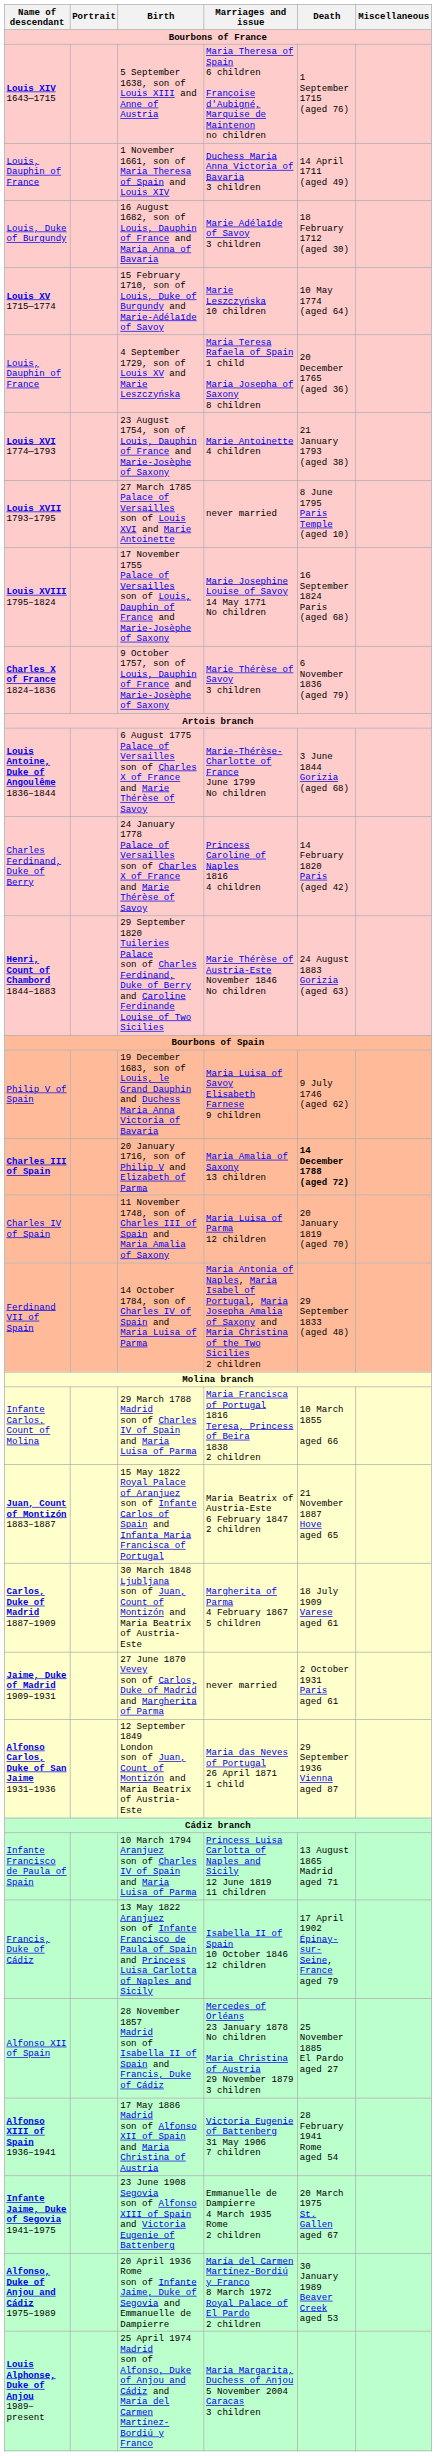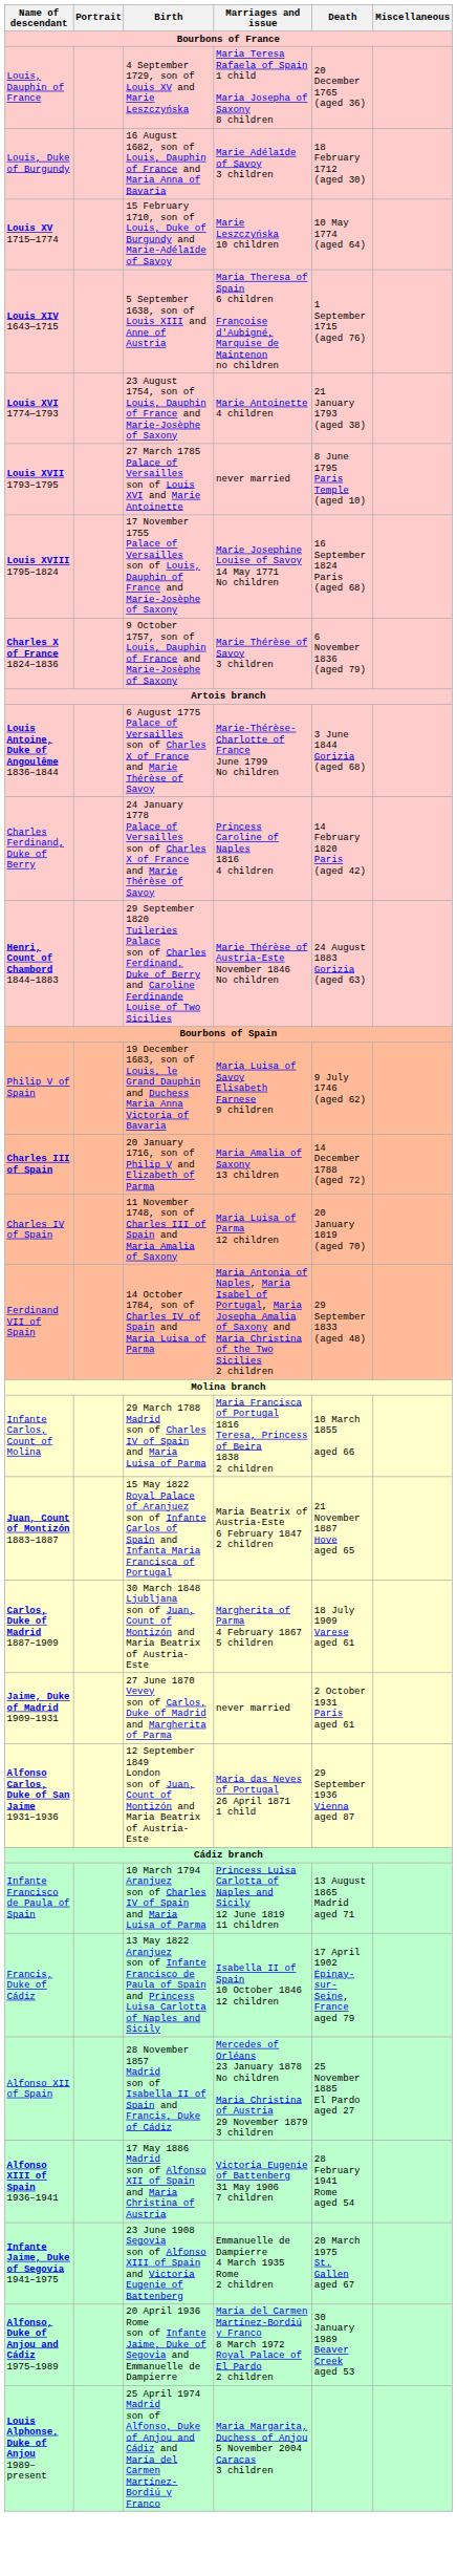rows swapped: 5 September 1638, son of Louis XIII and Anne of Austria <-> 4 September 1729, son of Louis XV and Marie Leszczyńska
- row: Louis, Dauphin of France | 1 November 1661, son of Maria Theresa of Spain and Louis XIV | Duchess Maria Anna Victoria of Bavaria 3 children | 14 April 1711 (aged 49)
20 January 1716, son of Philip V and Elizabeth of Parma | Death: bold -> normal
